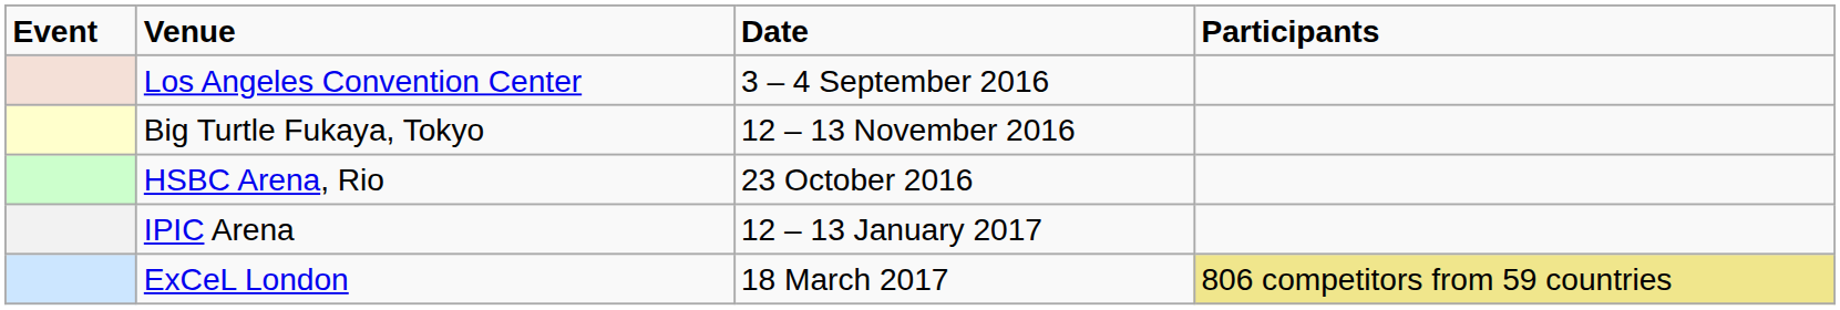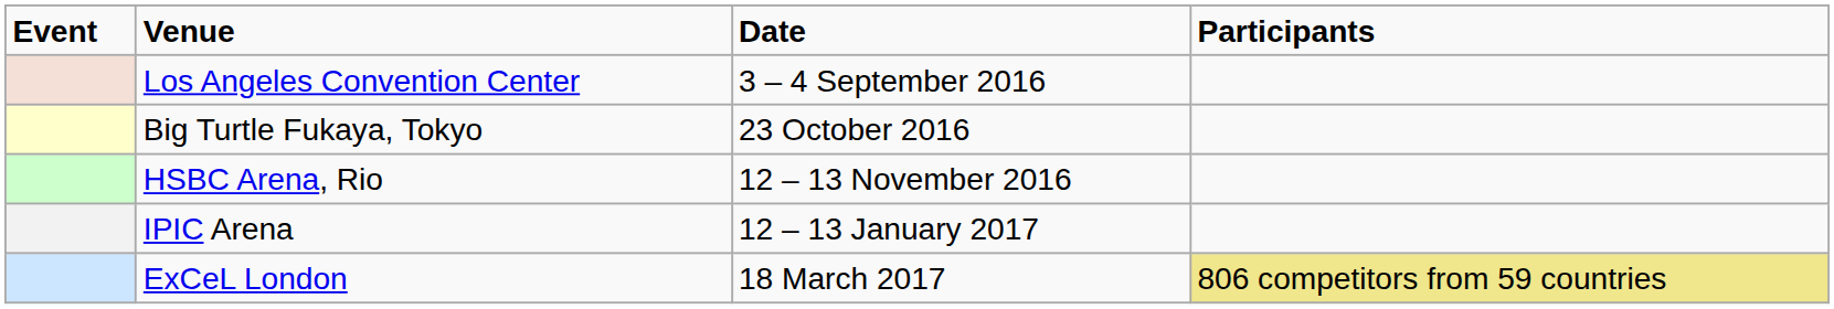Big Turtle Fukaya, Tokyo | Date: 12 – 13 November 2016 -> 23 October 2016
HSBC Arena, Rio | Date: 23 October 2016 -> 12 – 13 November 2016
